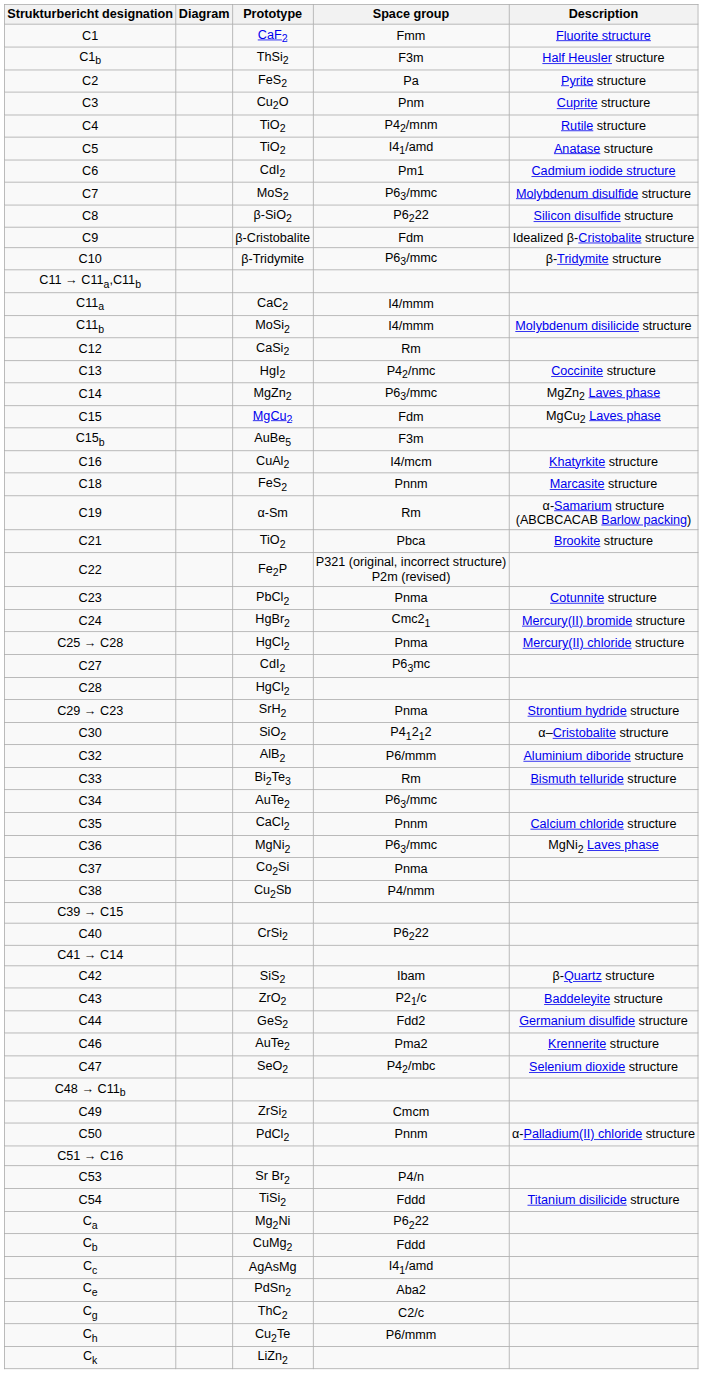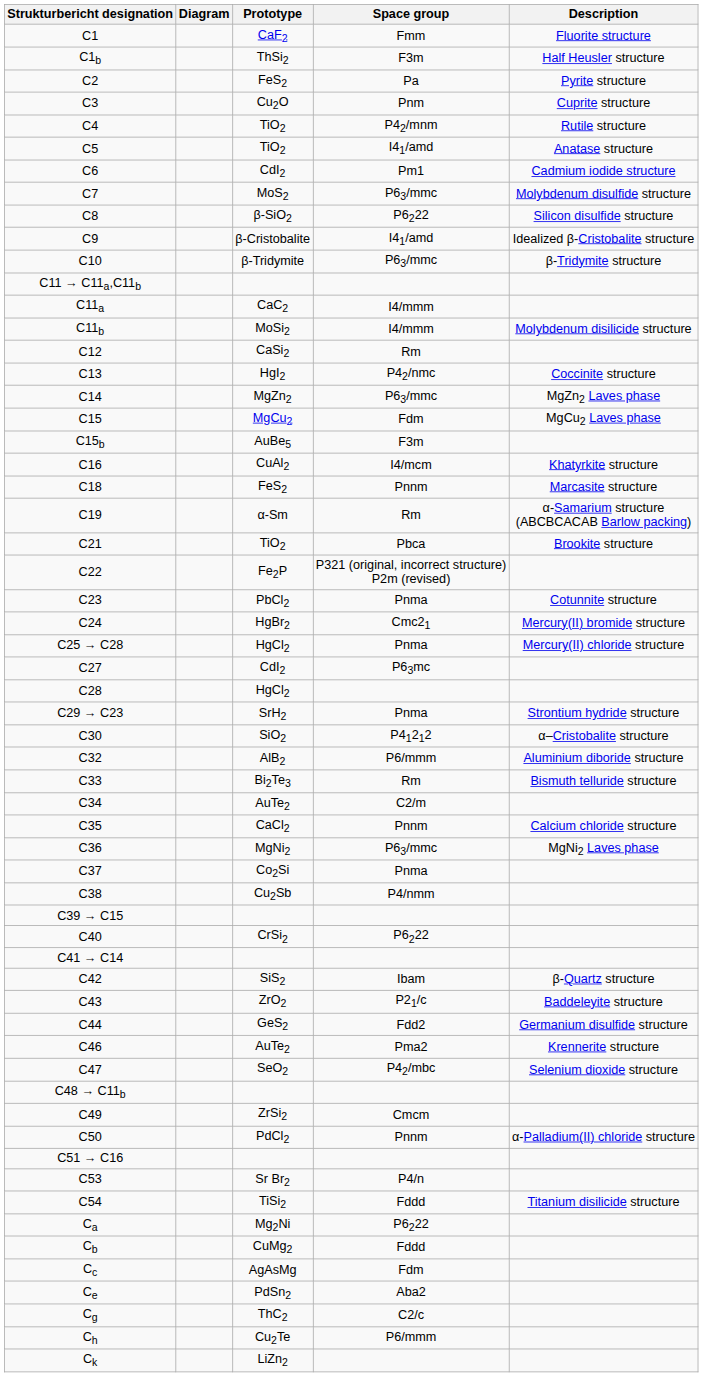C9 | Space group: Fdm -> I41/amd
C34 | Space group: P63/mmc -> C2/m
Cc | Space group: I41/amd -> Fdm
